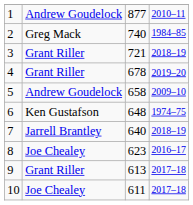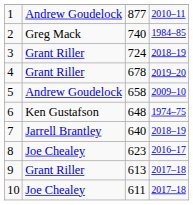3 | column 3: 721 -> 724
